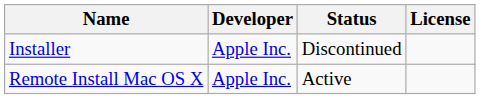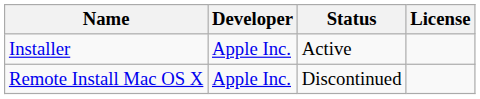Installer | Status: Discontinued -> Active
Remote Install Mac OS X | Status: Active -> Discontinued
